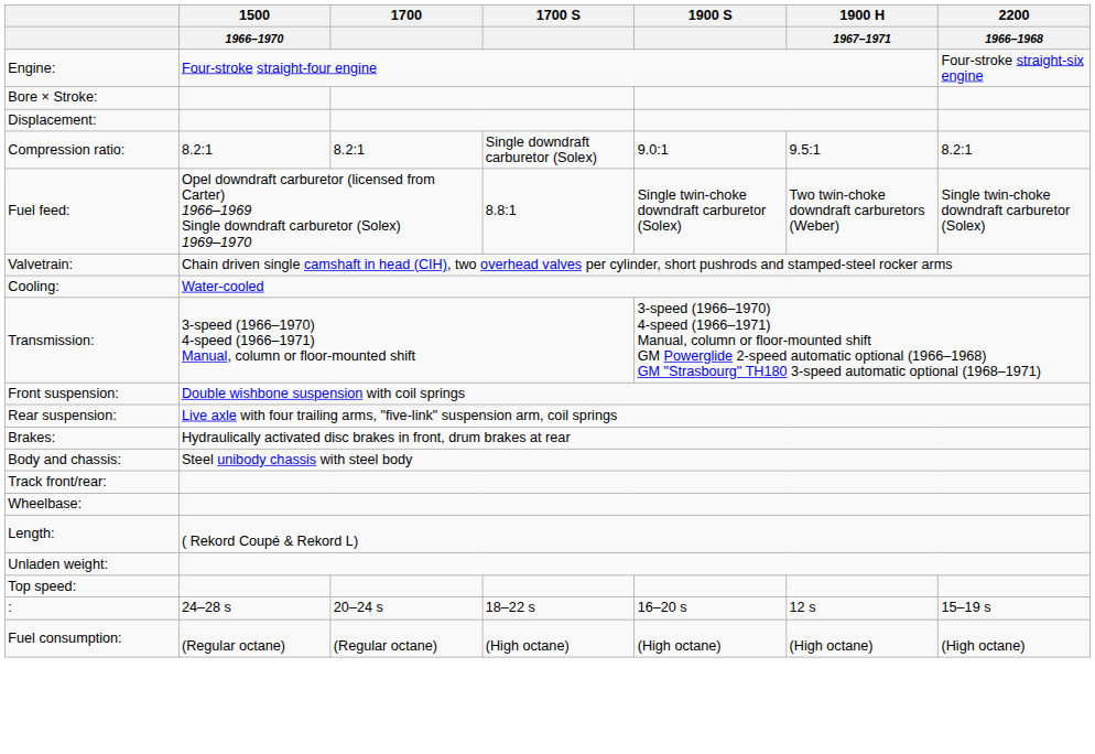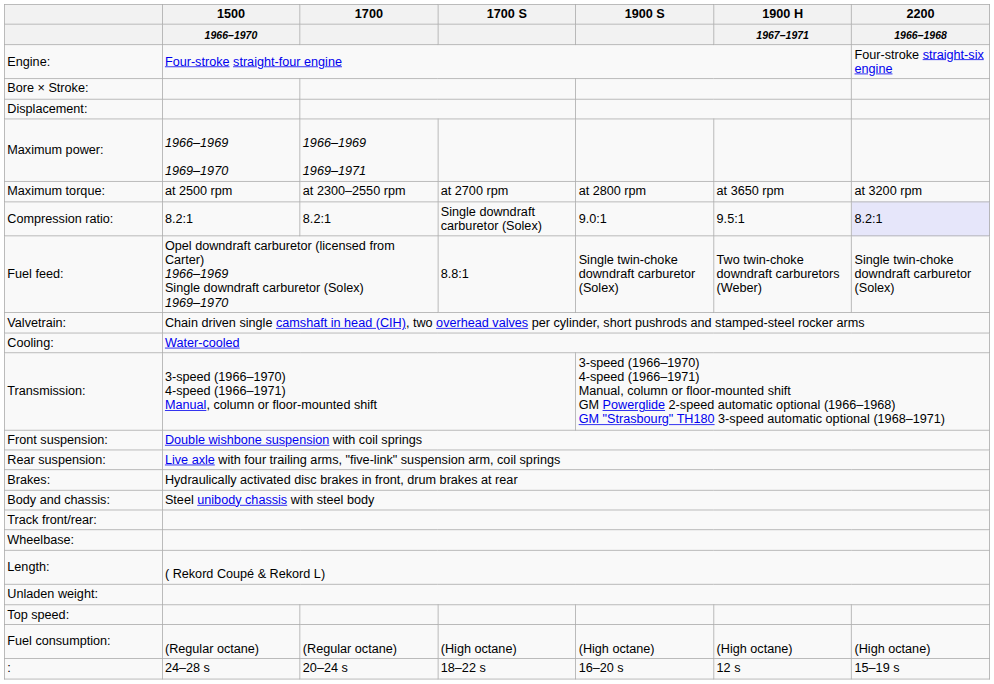+ row: Maximum power: | 1966–1969 1969–1970 | 1966–1969 1969–1971
+ row: Maximum torque: | at 2500 rpm | at 2300–2550 rpm | at 2700 rpm | at 2800 rpm | at 3650 rpm | at 3200 rpm
Compression ratio: | 2200 / 1966–1968: no background -> lavender background
rows swapped: : <-> Fuel consumption:
